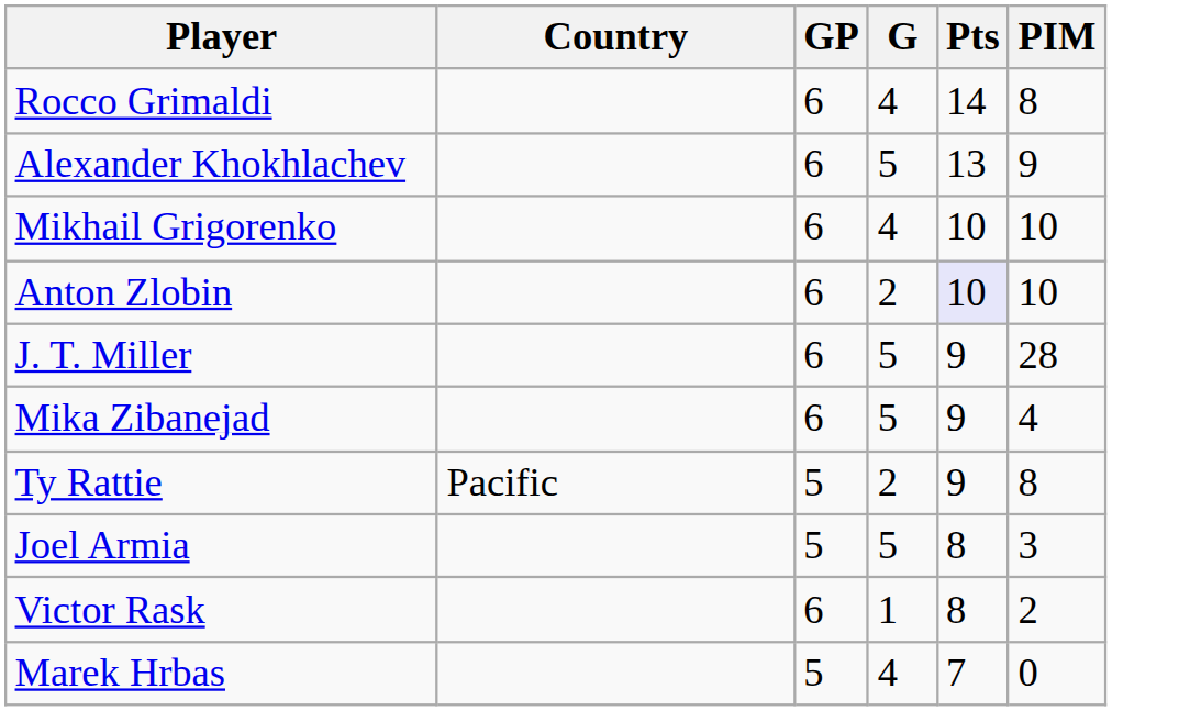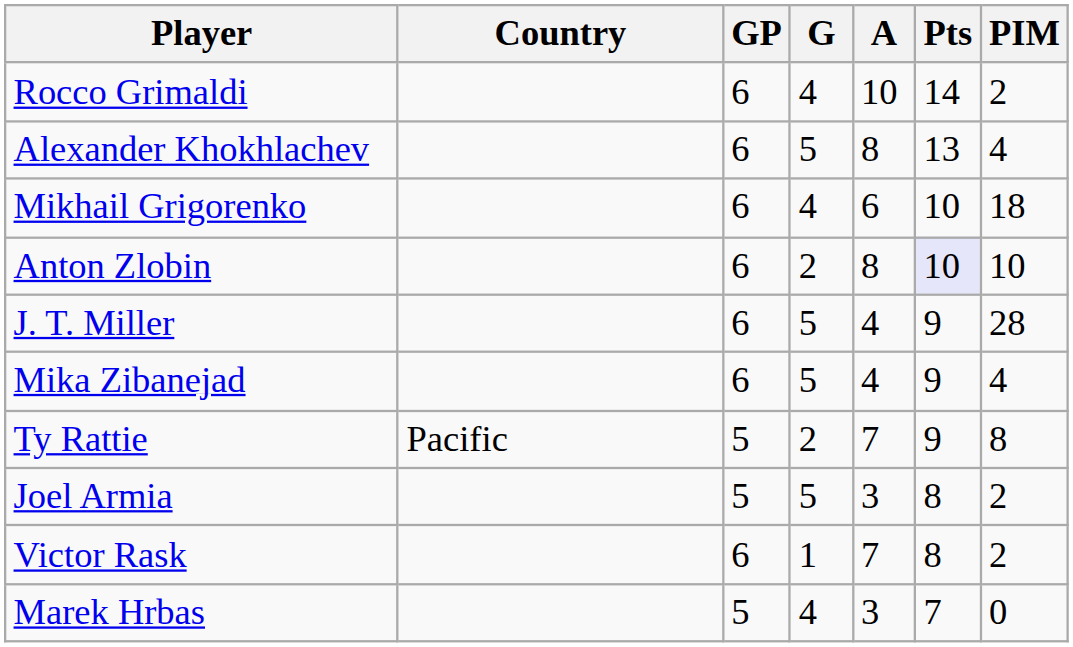+ column: A | 10 | 8 | 6 | 8 | 4 | 4 | 7 | 3 | 7 | 3
Rocco Grimaldi | PIM: 8 -> 2
Alexander Khokhlachev | PIM: 9 -> 4
Mikhail Grigorenko | PIM: 10 -> 18
Joel Armia | PIM: 3 -> 2
